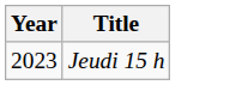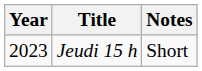+ column: Notes | Short
